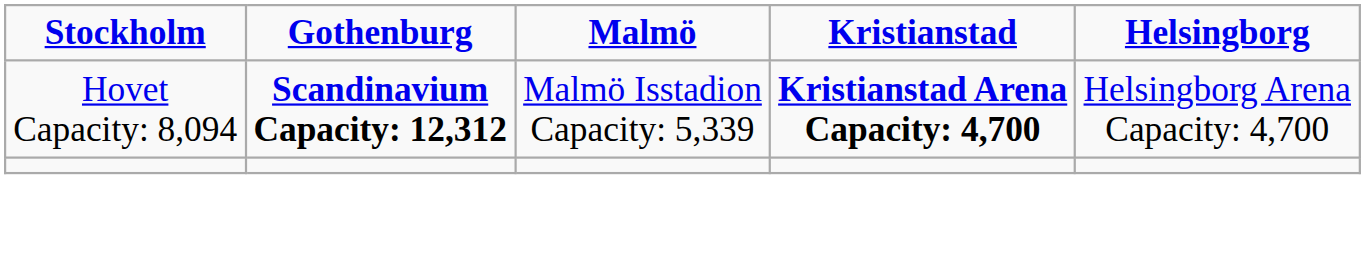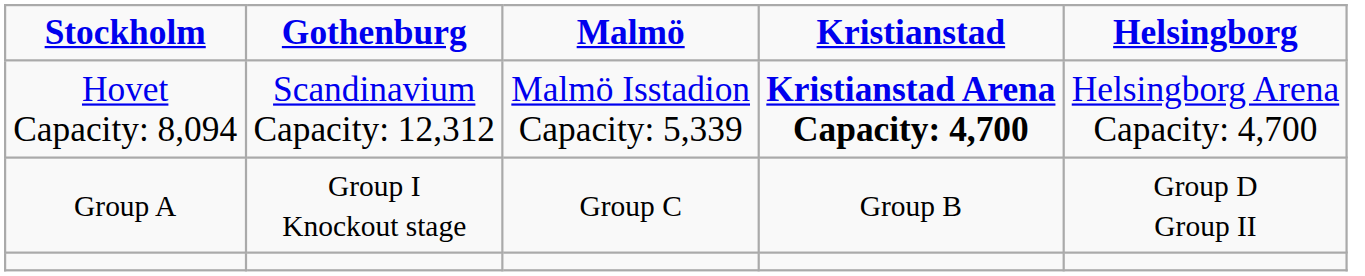Hovet Capacity: 8,094 | Gothenburg: bold -> normal
+ row: Group A | Group I Knockout stage | Group C | Group B | Group D Group II
